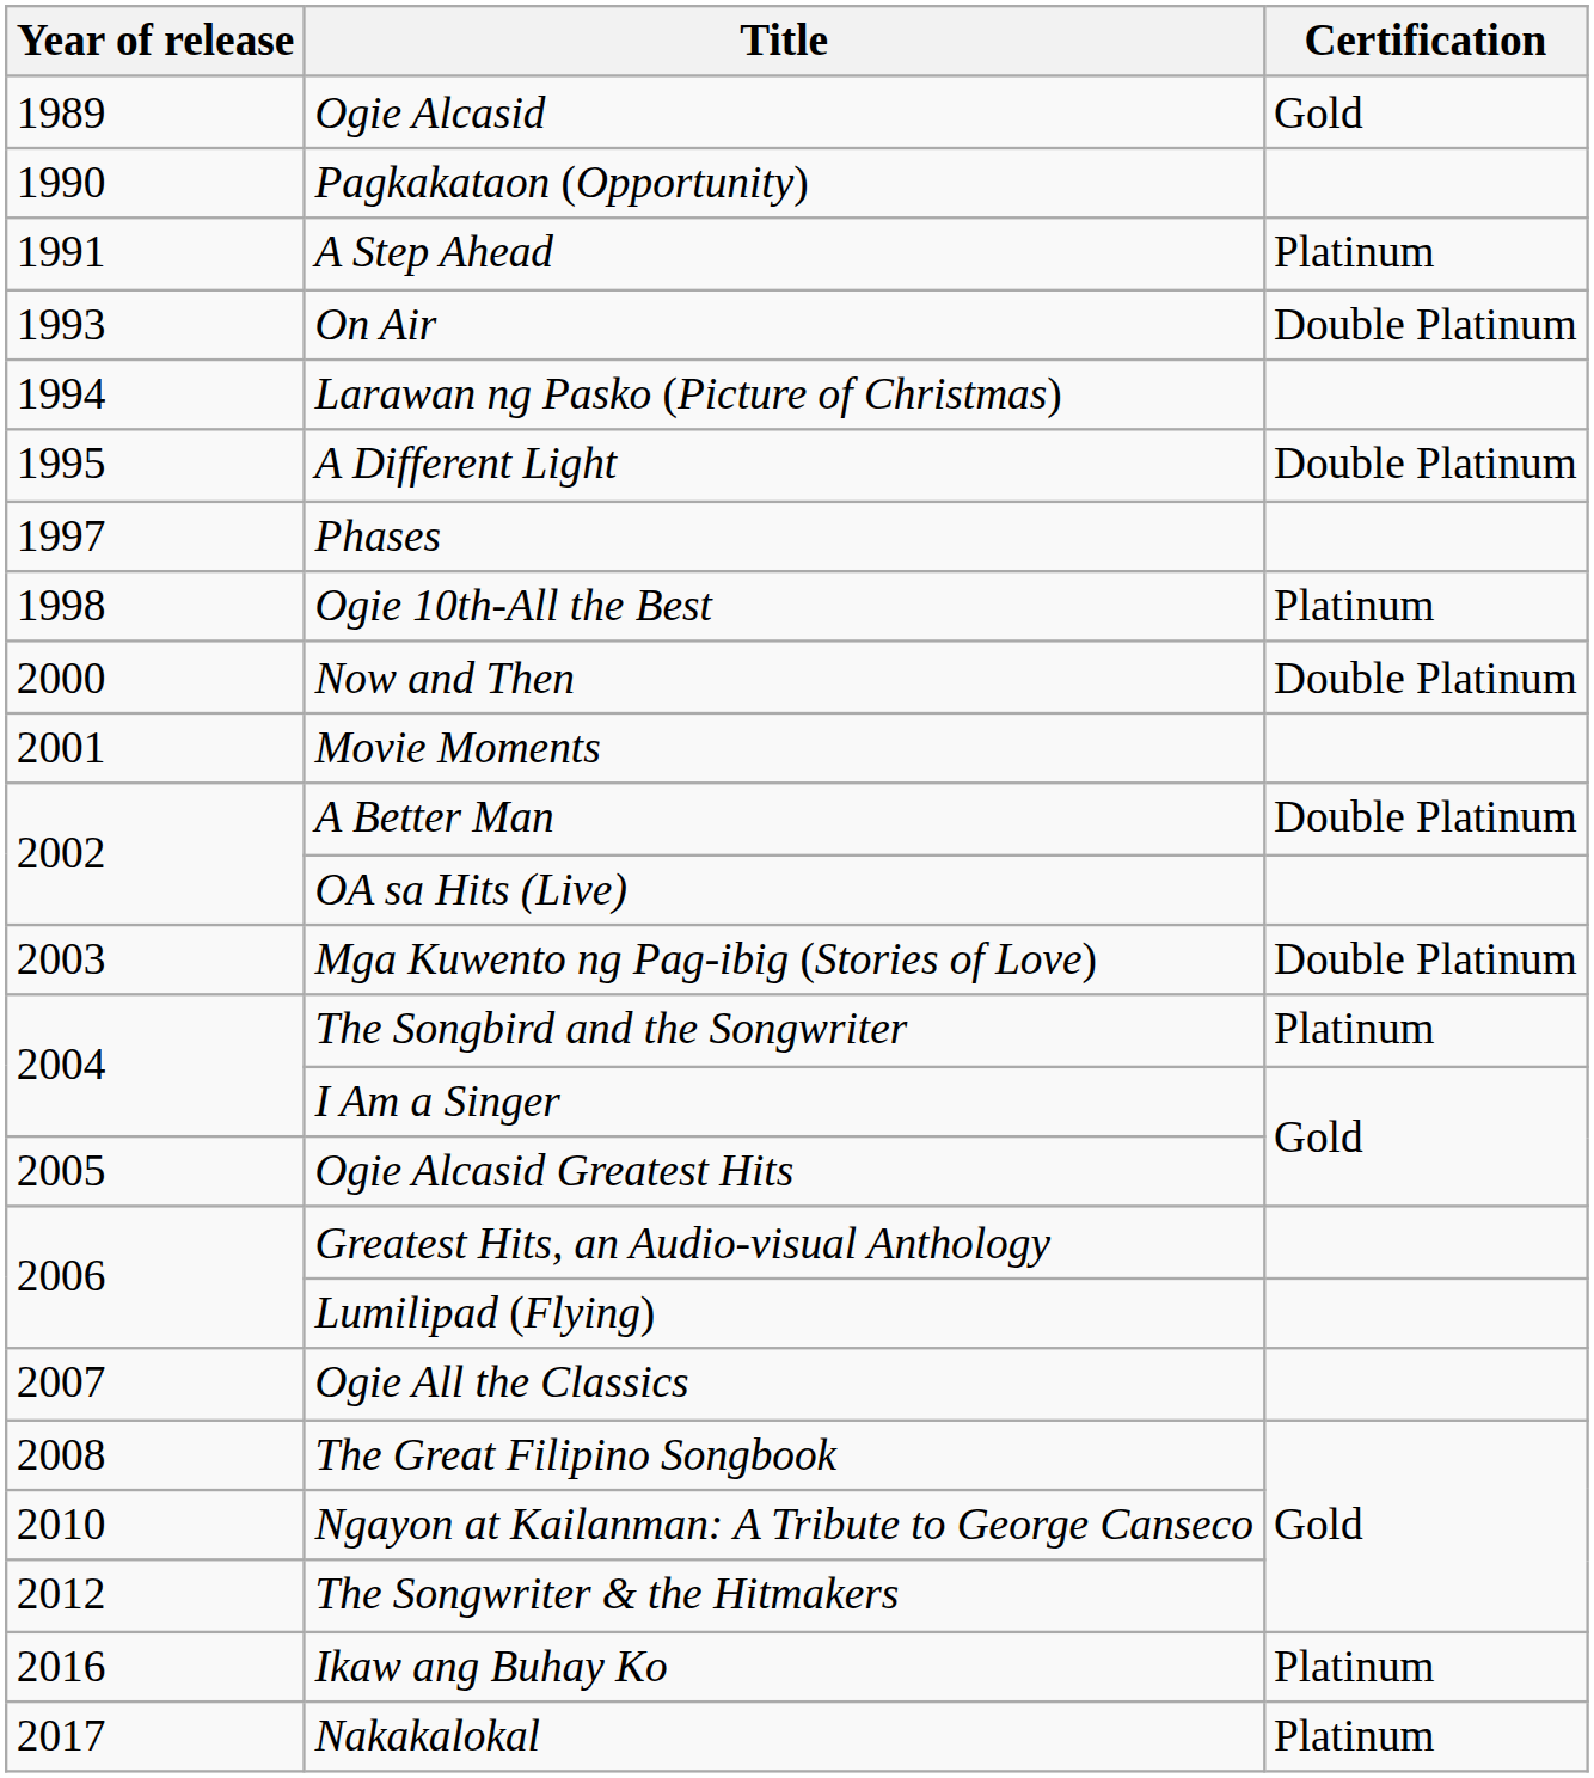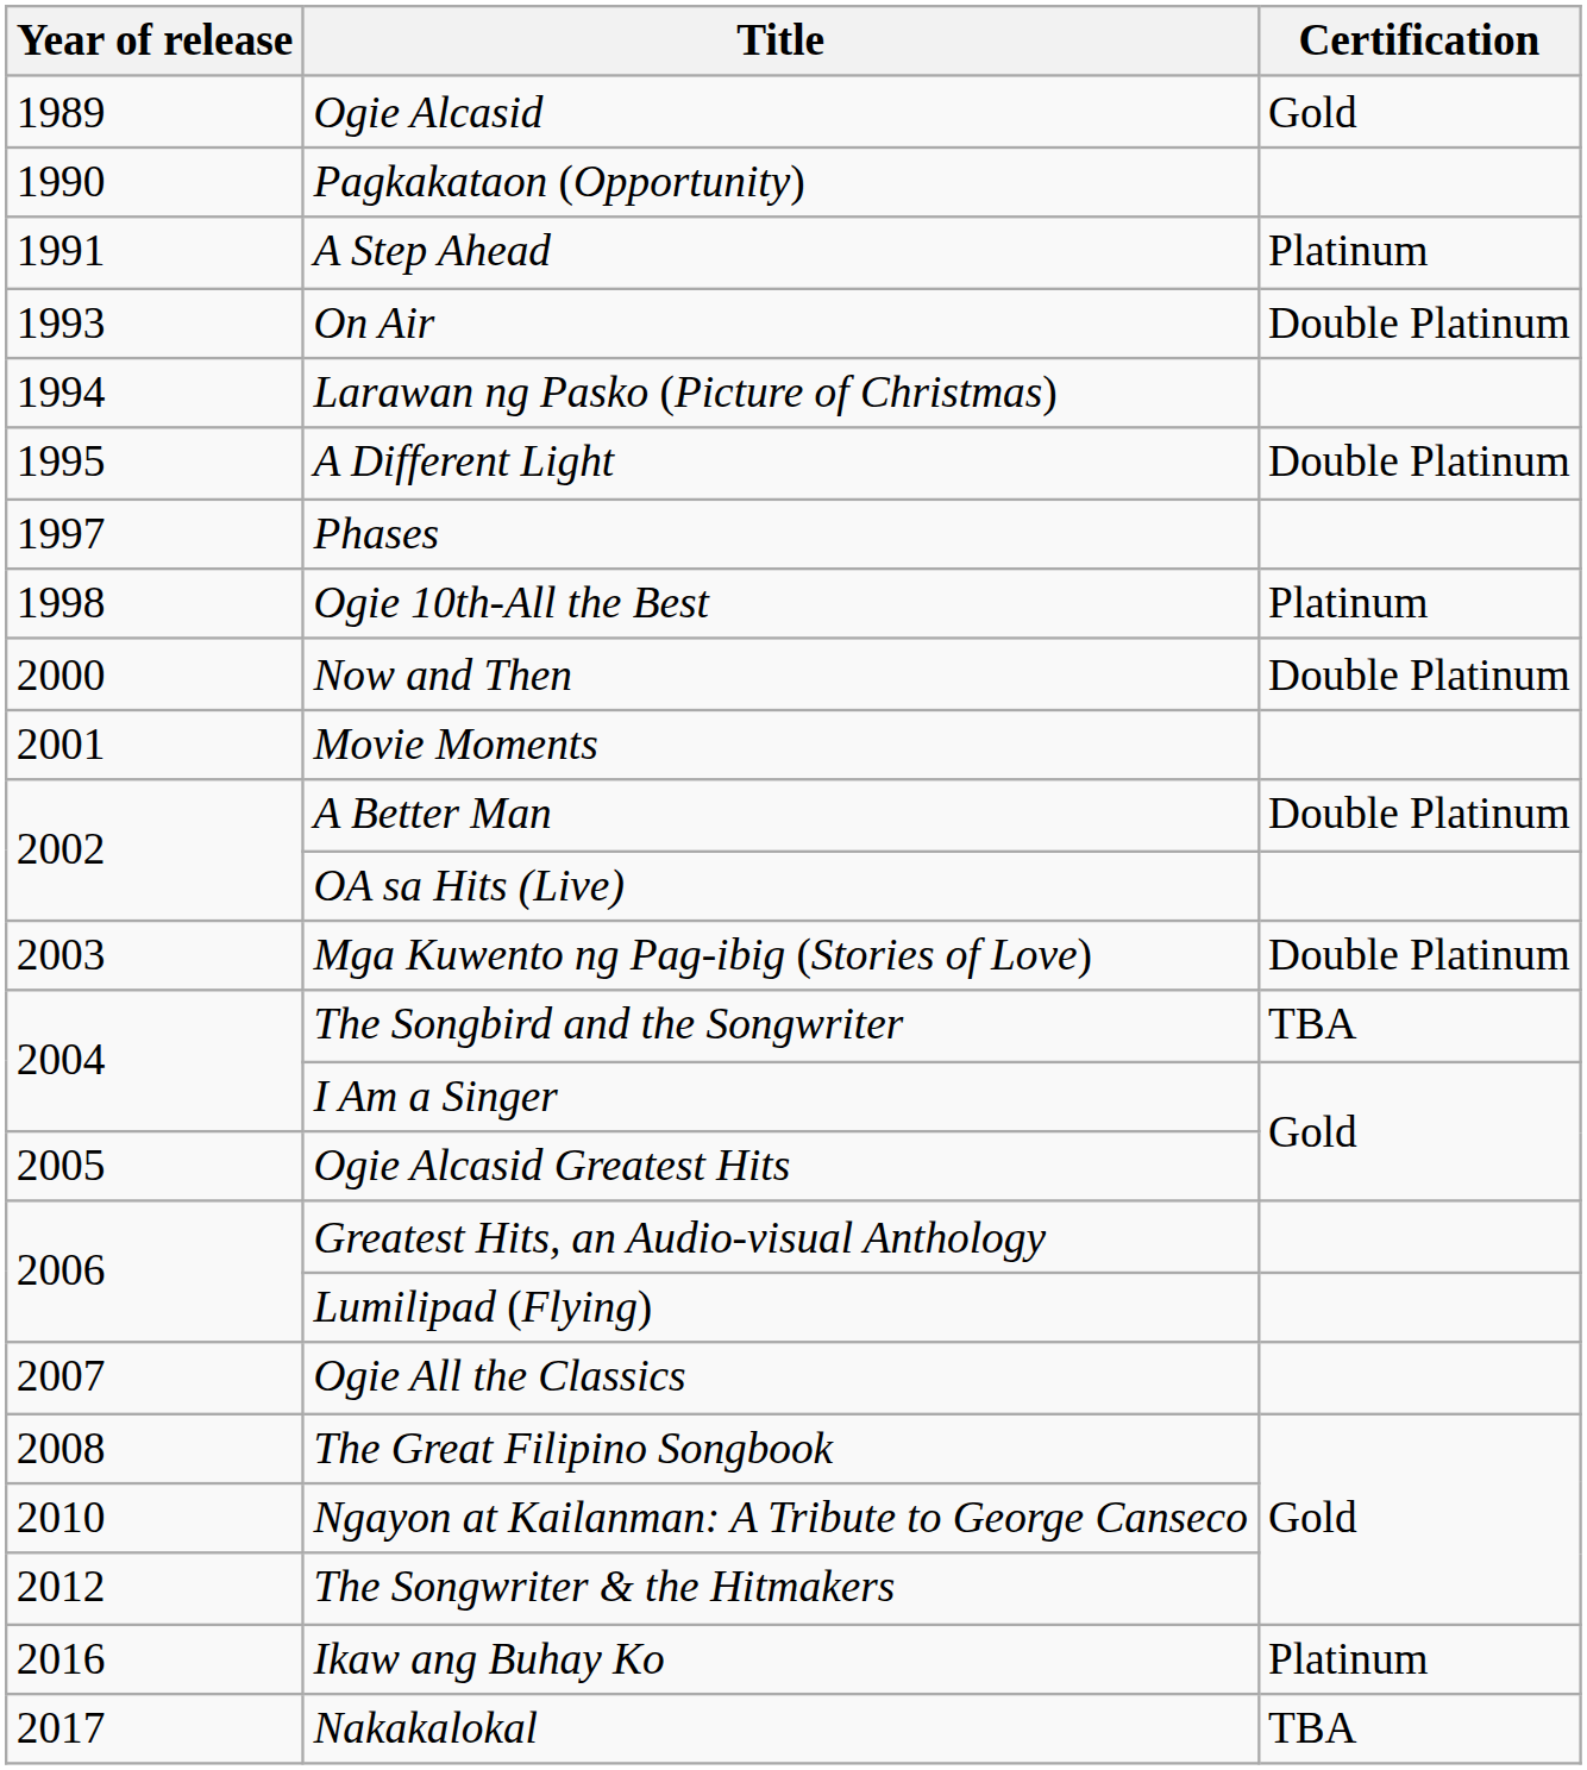The Songbird and the Songwriter | Certification: Platinum -> TBA
Nakakalokal | Certification: Platinum -> TBA
